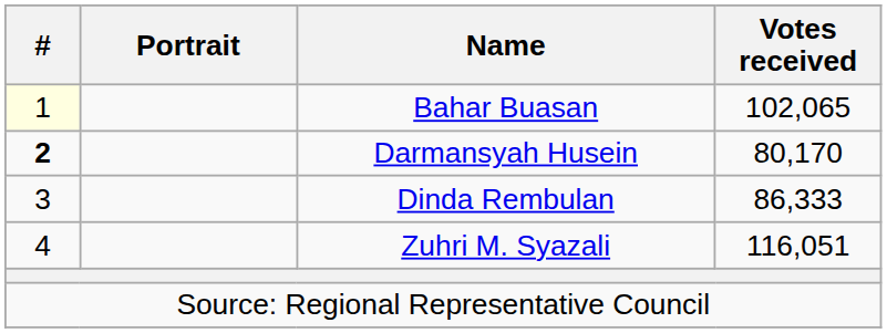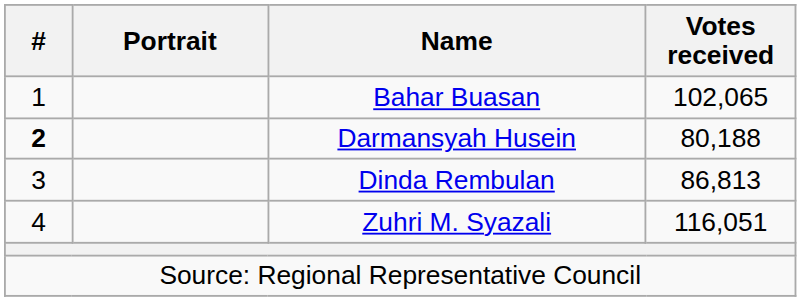Bahar Buasan | #: lightyellow background -> no background
Darmansyah Husein | Votes received: 80,170 -> 80,188
Dinda Rembulan | Votes received: 86,333 -> 86,813
